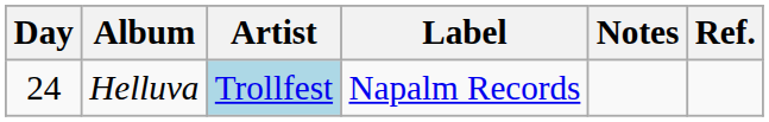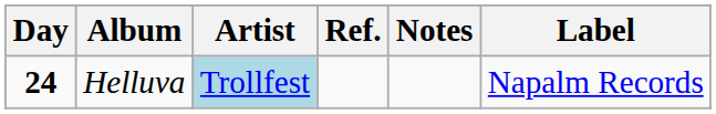columns swapped: Label <-> Ref.
Helluva | Day: normal -> bold
